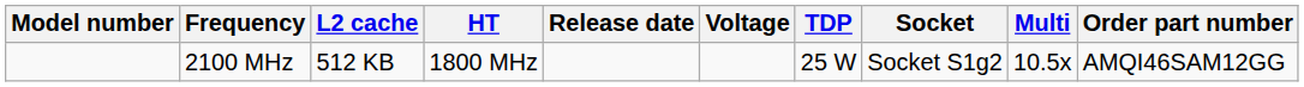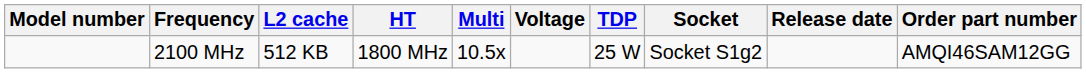columns swapped: Multi <-> Release date
